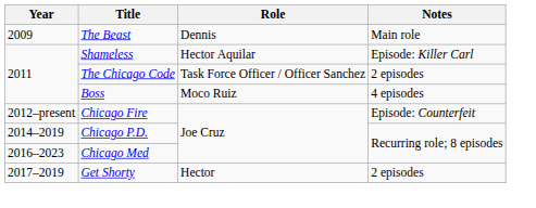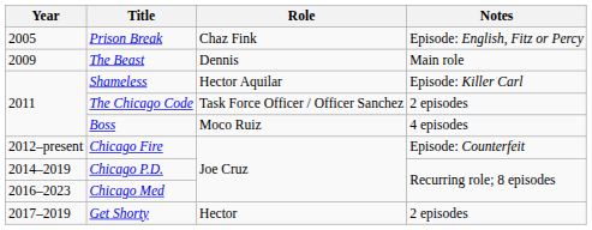+ row: 2005 | Prison Break | Chaz Fink | Episode: English, Fitz or Percy
